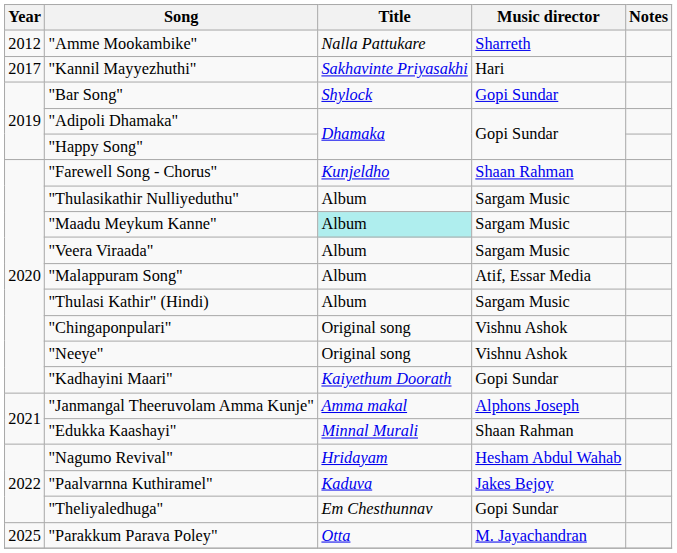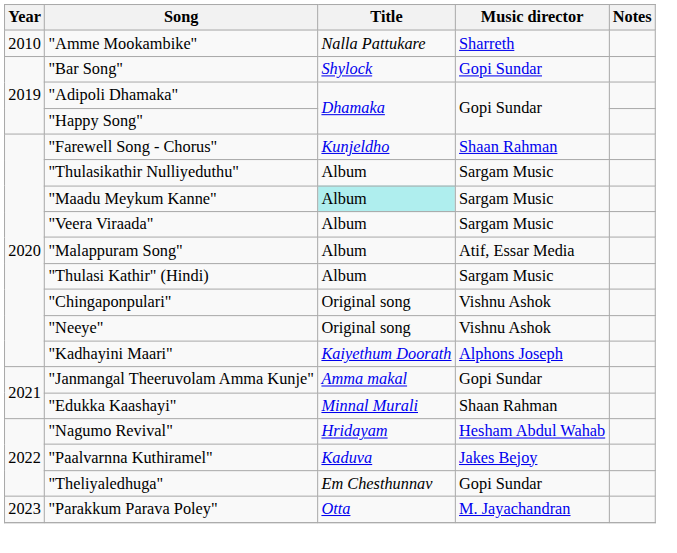"Amme Mookambike" | Year: 2012 -> 2010
- row: 2017 | "Kannil Mayyezhuthi" | Sakhavinte Priyasakhi | Hari
"Kadhayini Maari" | Music director: Gopi Sundar -> Alphons Joseph
"Janmangal Theeruvolam Amma Kunje" | Music director: Alphons Joseph -> Gopi Sundar
"Parakkum Parava Poley" | Year: 2025 -> 2023
